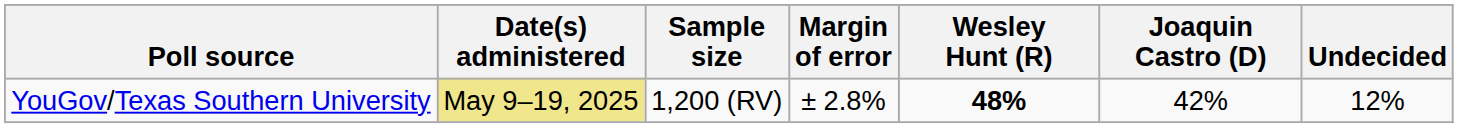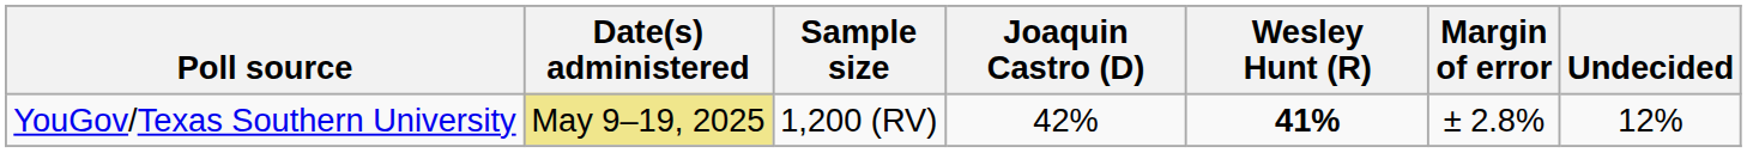columns swapped: Margin of error <-> Joaquin Castro (D)
YouGov/Texas Southern University | Wesley Hunt (R): 48% -> 41%
